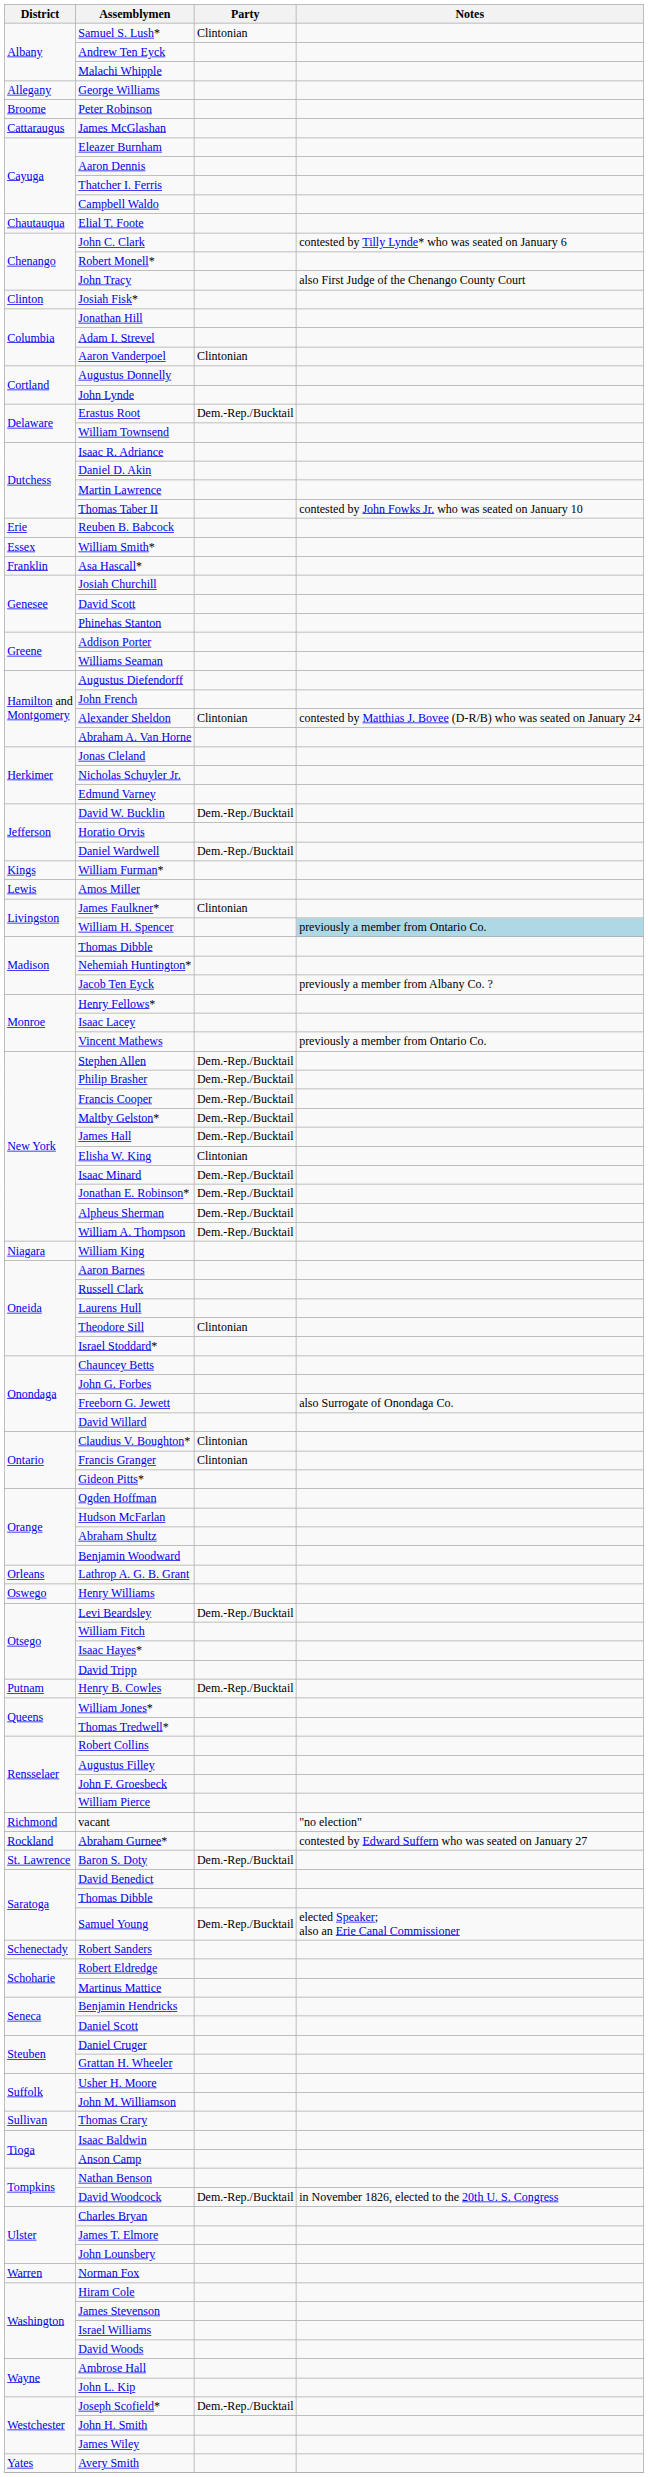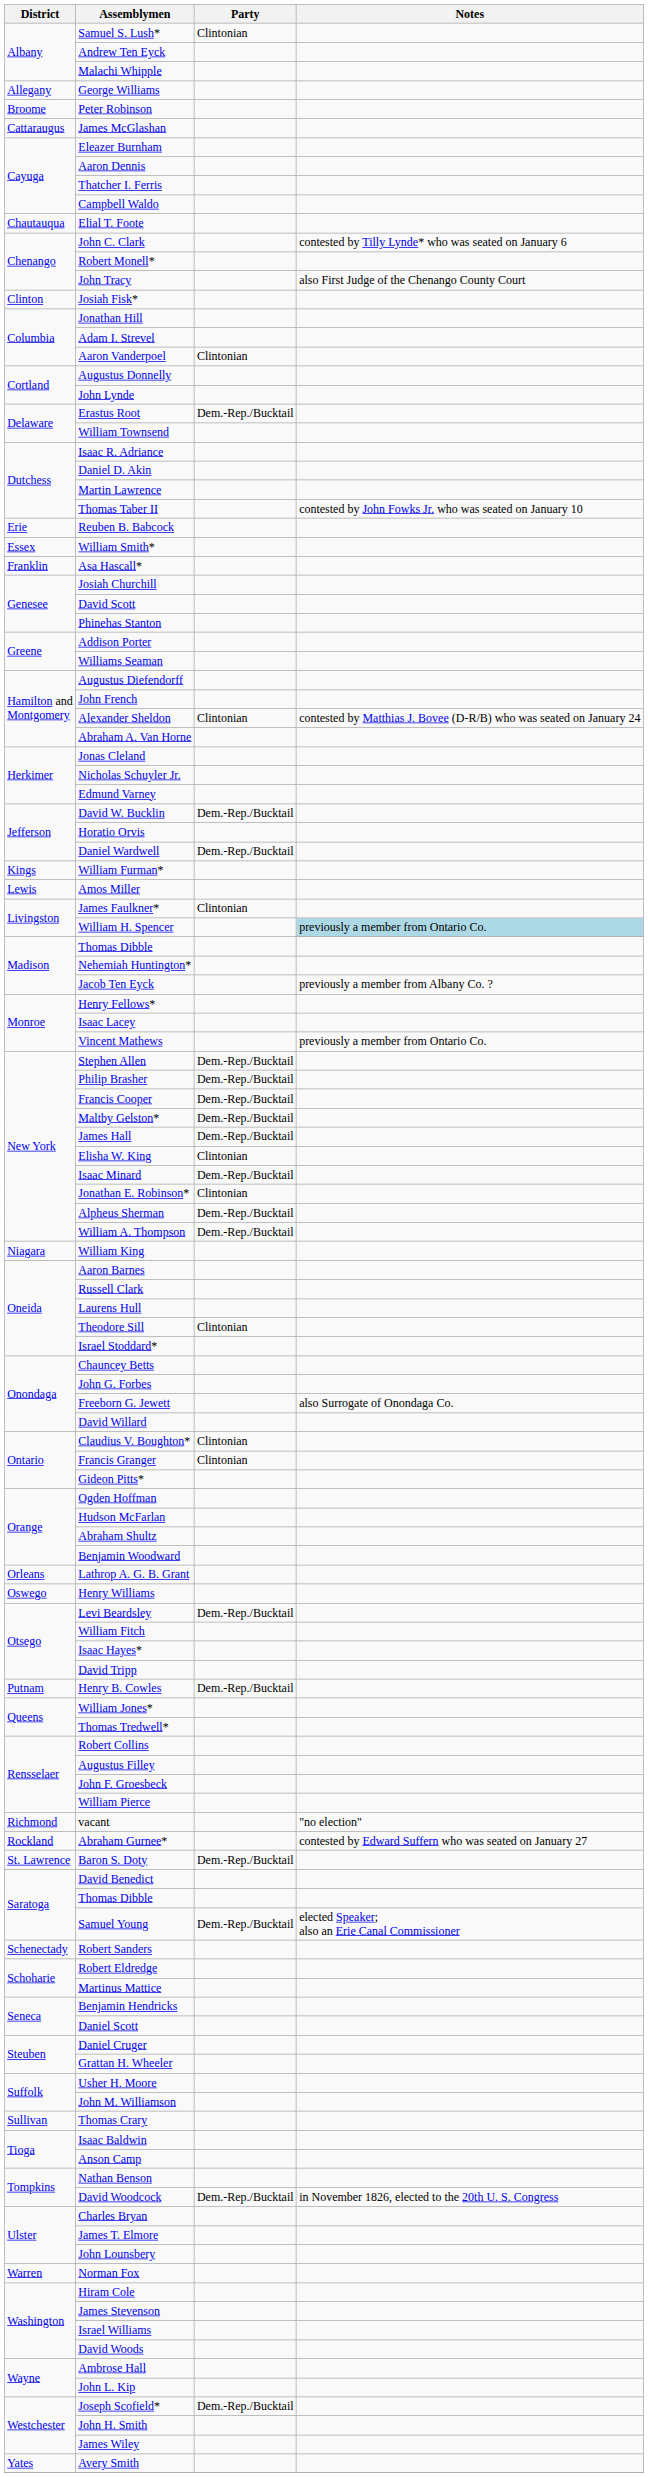Jonathan E. Robinson* | Party: Dem.-Rep./Bucktail -> Clintonian
